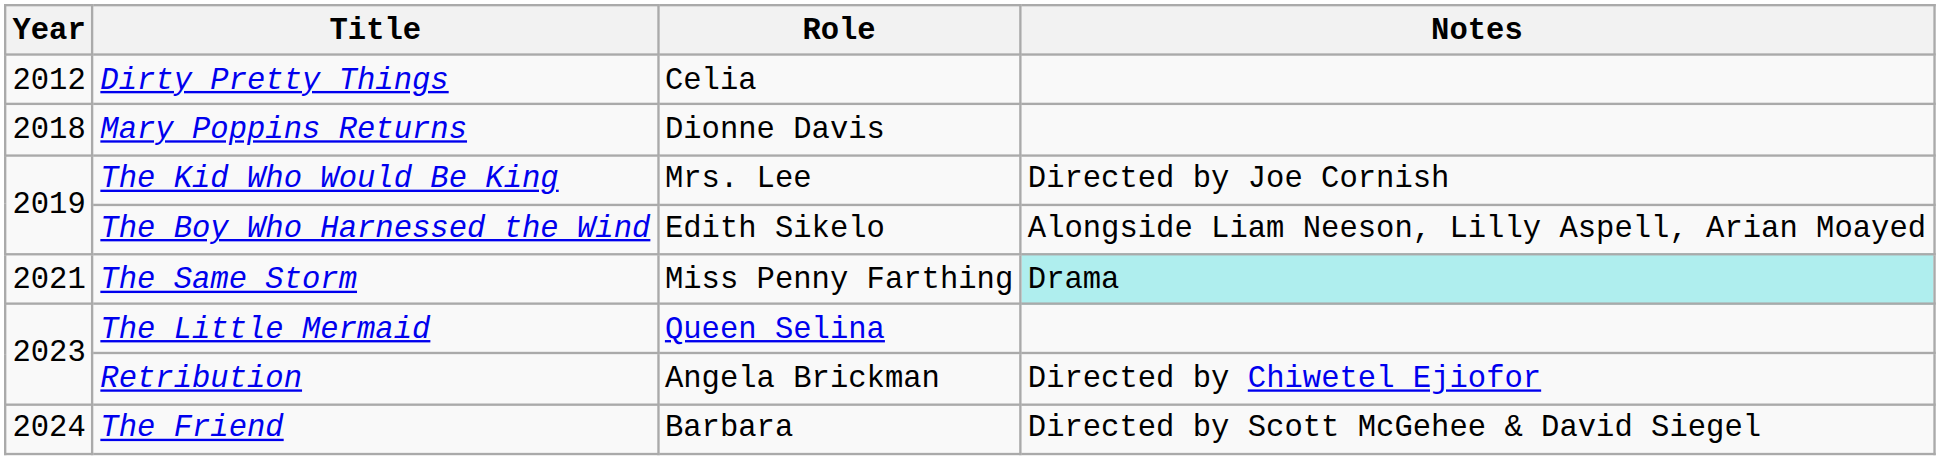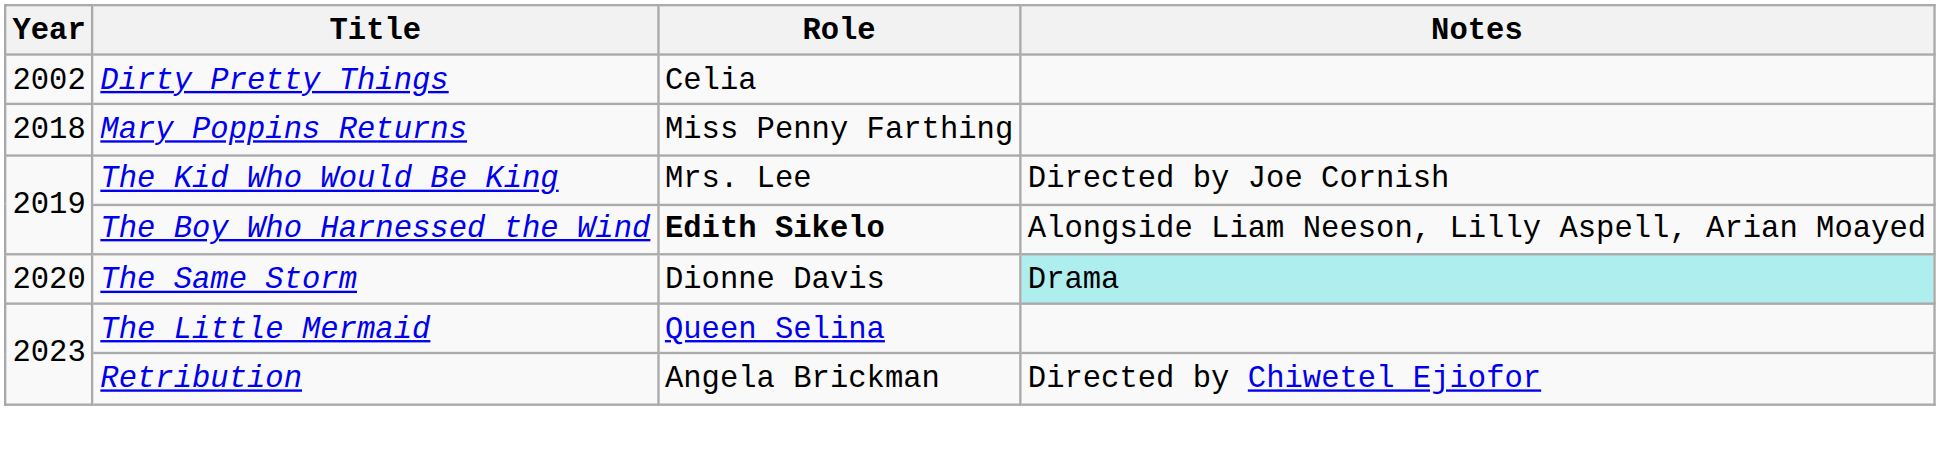Dirty Pretty Things | Year: 2012 -> 2002
Mary Poppins Returns | Role: Dionne Davis -> Miss Penny Farthing
The Boy Who Harnessed the Wind | Role: normal -> bold
The Same Storm | Year: 2021 -> 2020
The Same Storm | Role: Miss Penny Farthing -> Dionne Davis
- row: 2024 | The Friend | Barbara | Directed by Scott McGehee & David Siegel
